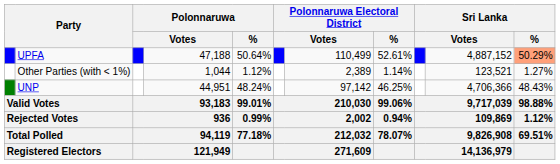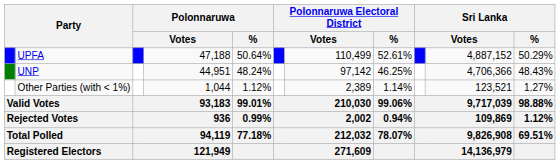UPFA | Sri Lanka / %: lightsalmon background -> no background
rows swapped: UNP <-> Other Parties (with < 1%)
